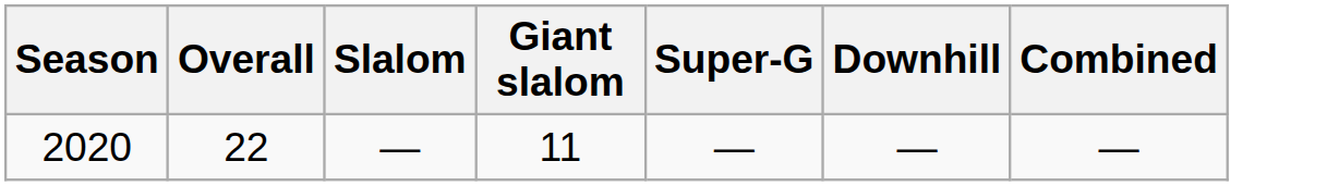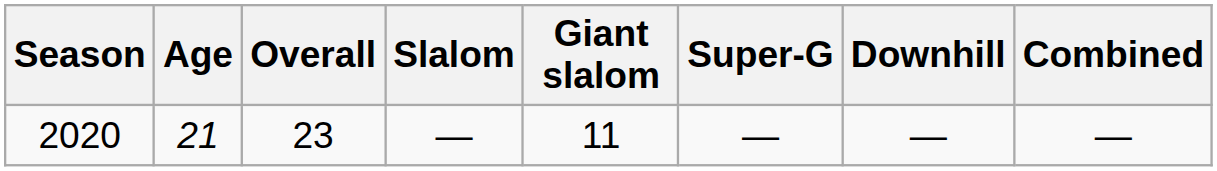+ column: Age | 21
2020 | Overall: 22 -> 23
